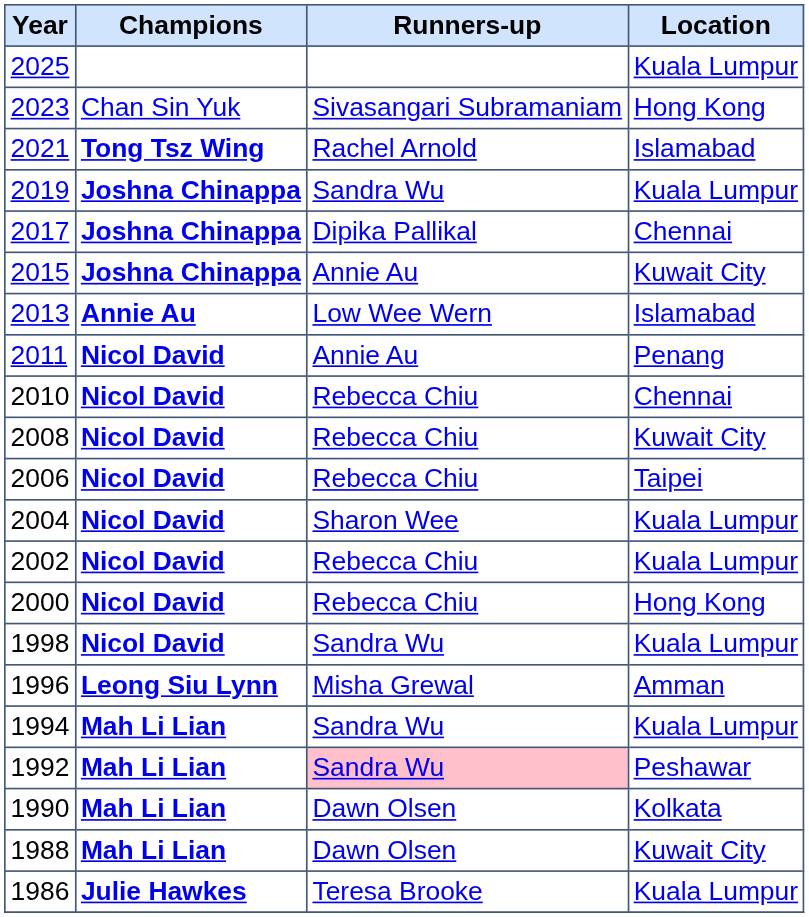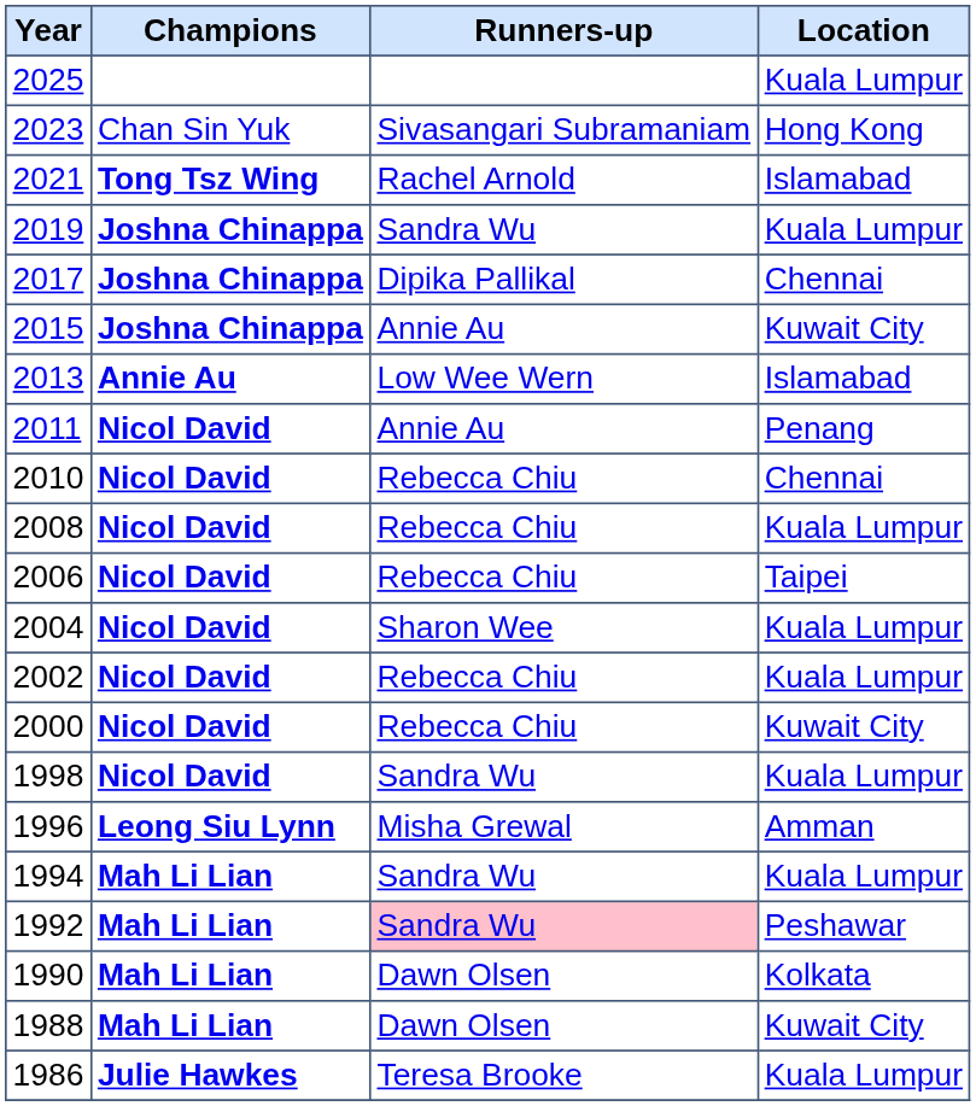2008 | Location: Kuwait City -> Kuala Lumpur
2000 | Location: Hong Kong -> Kuwait City
